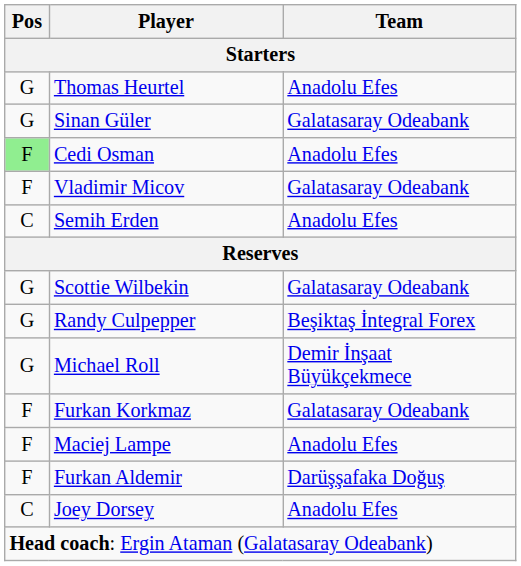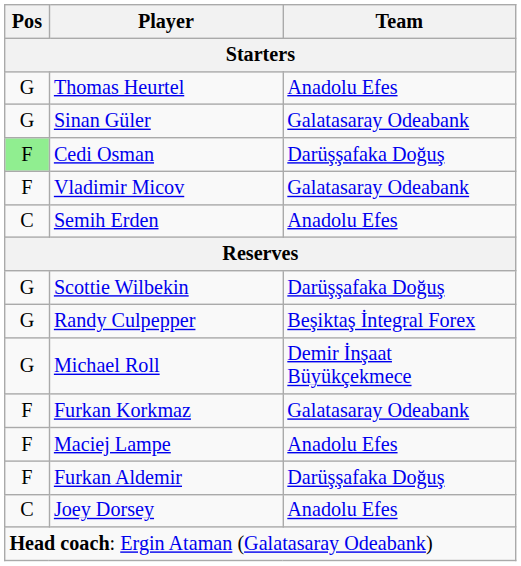Cedi Osman | Team: Anadolu Efes -> Darüşşafaka Doğuş
Scottie Wilbekin | Team: Galatasaray Odeabank -> Darüşşafaka Doğuş
